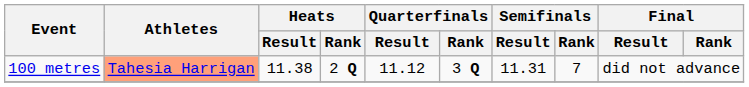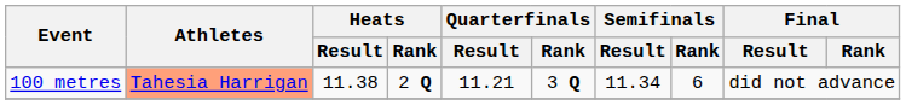100 metres | Quarterfinals / Result: 11.12 -> 11.21
100 metres | Semifinals / Result: 11.31 -> 11.34
100 metres | Semifinals / Rank: 7 -> 6
